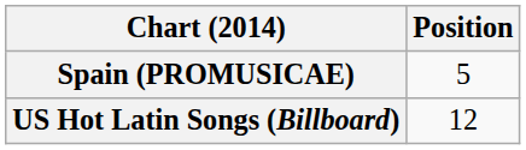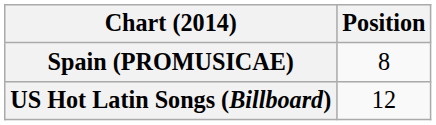Spain (PROMUSICAE) | Position: 5 -> 8
